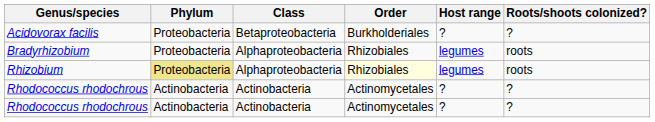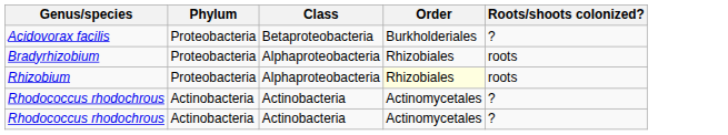- column: Host range | ? | legumes | legumes | ? | ?
Rhizobium | Phylum: khaki background -> no background
